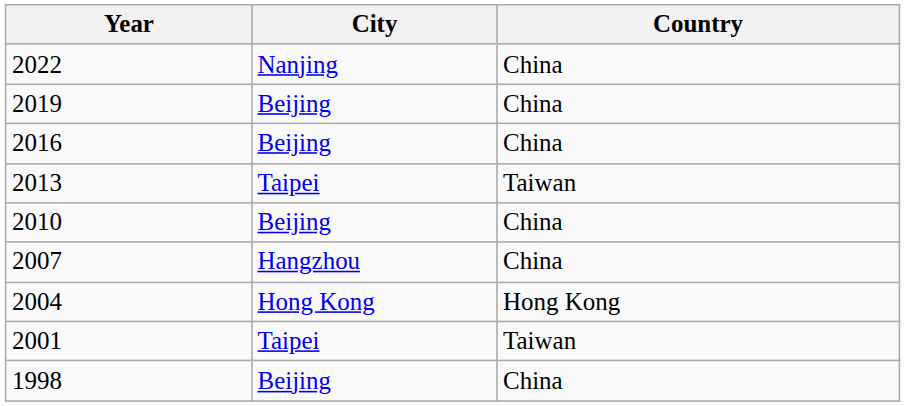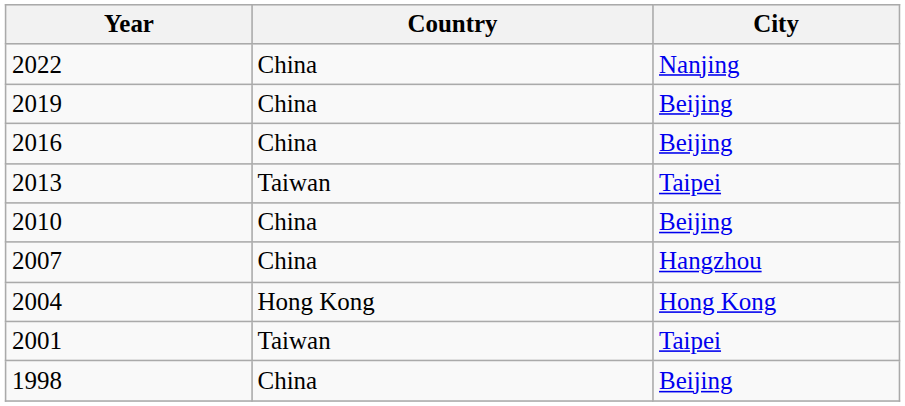columns swapped: City <-> Country
